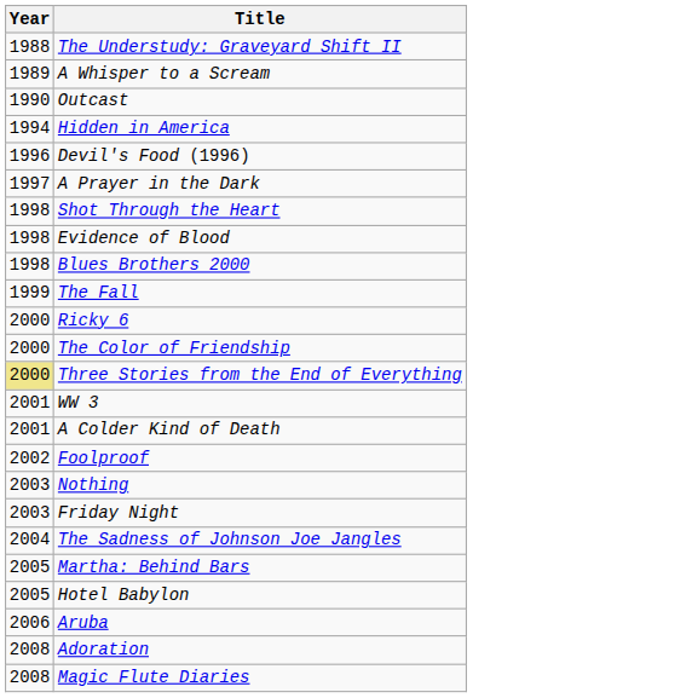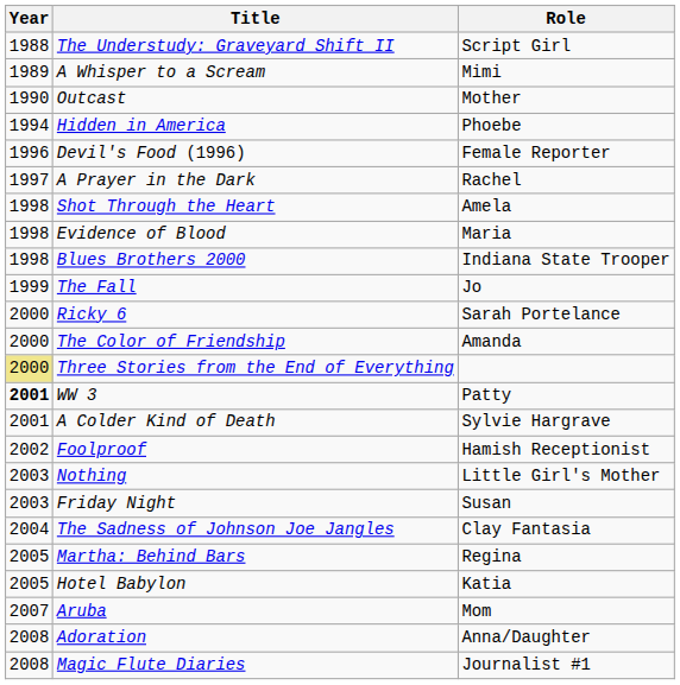+ column: Role | Script Girl | Mimi | Mother | Phoebe | Female Reporter | Rachel | Amela | Maria | Indiana State Trooper | Jo | Sarah Portelance | Amanda | Patty | Sylvie Hargrave | Hamish Receptionist | Little Girl's Mother | Susan | Clay Fantasia | Regina | Katia | Mom | Anna/Daughter | Journalist #1
WW 3 | Year: normal -> bold
Aruba | Year: 2006 -> 2007
